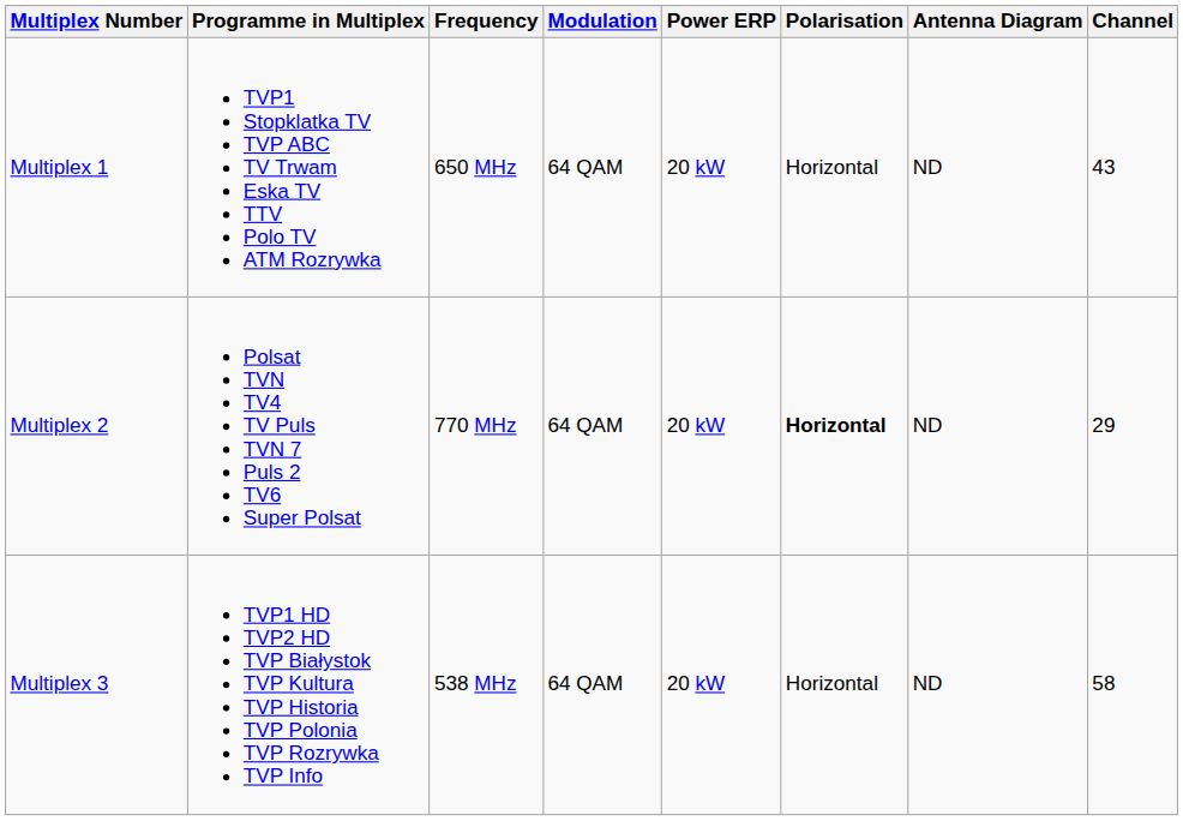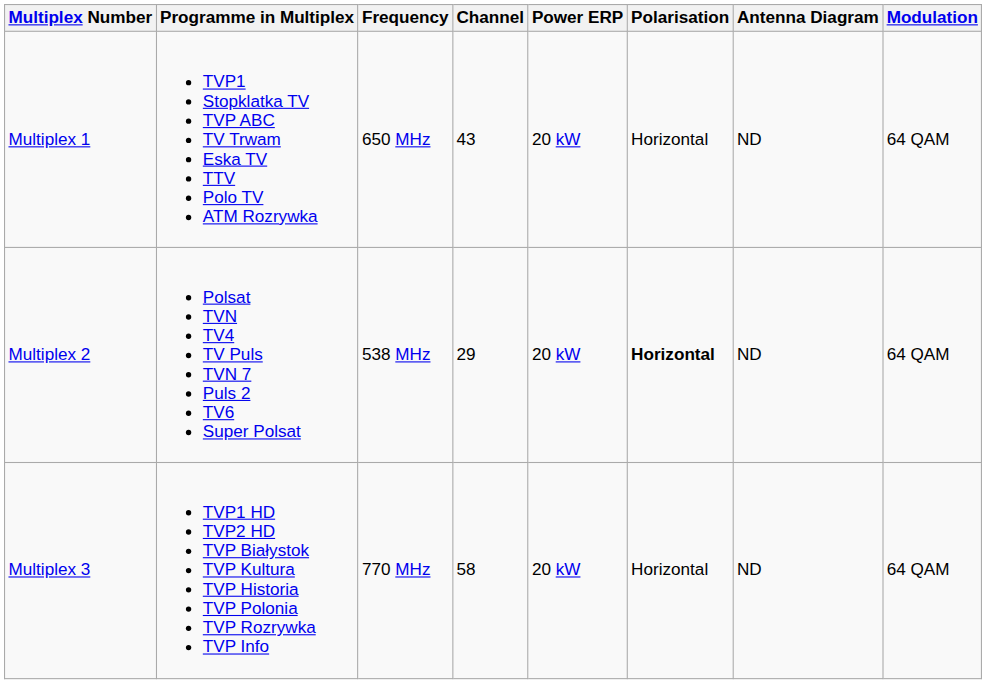columns swapped: Channel <-> Modulation
Multiplex 2 | Frequency: 770 MHz -> 538 MHz
Multiplex 3 | Frequency: 538 MHz -> 770 MHz
